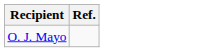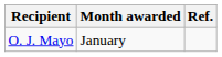+ column: Month awarded | January
